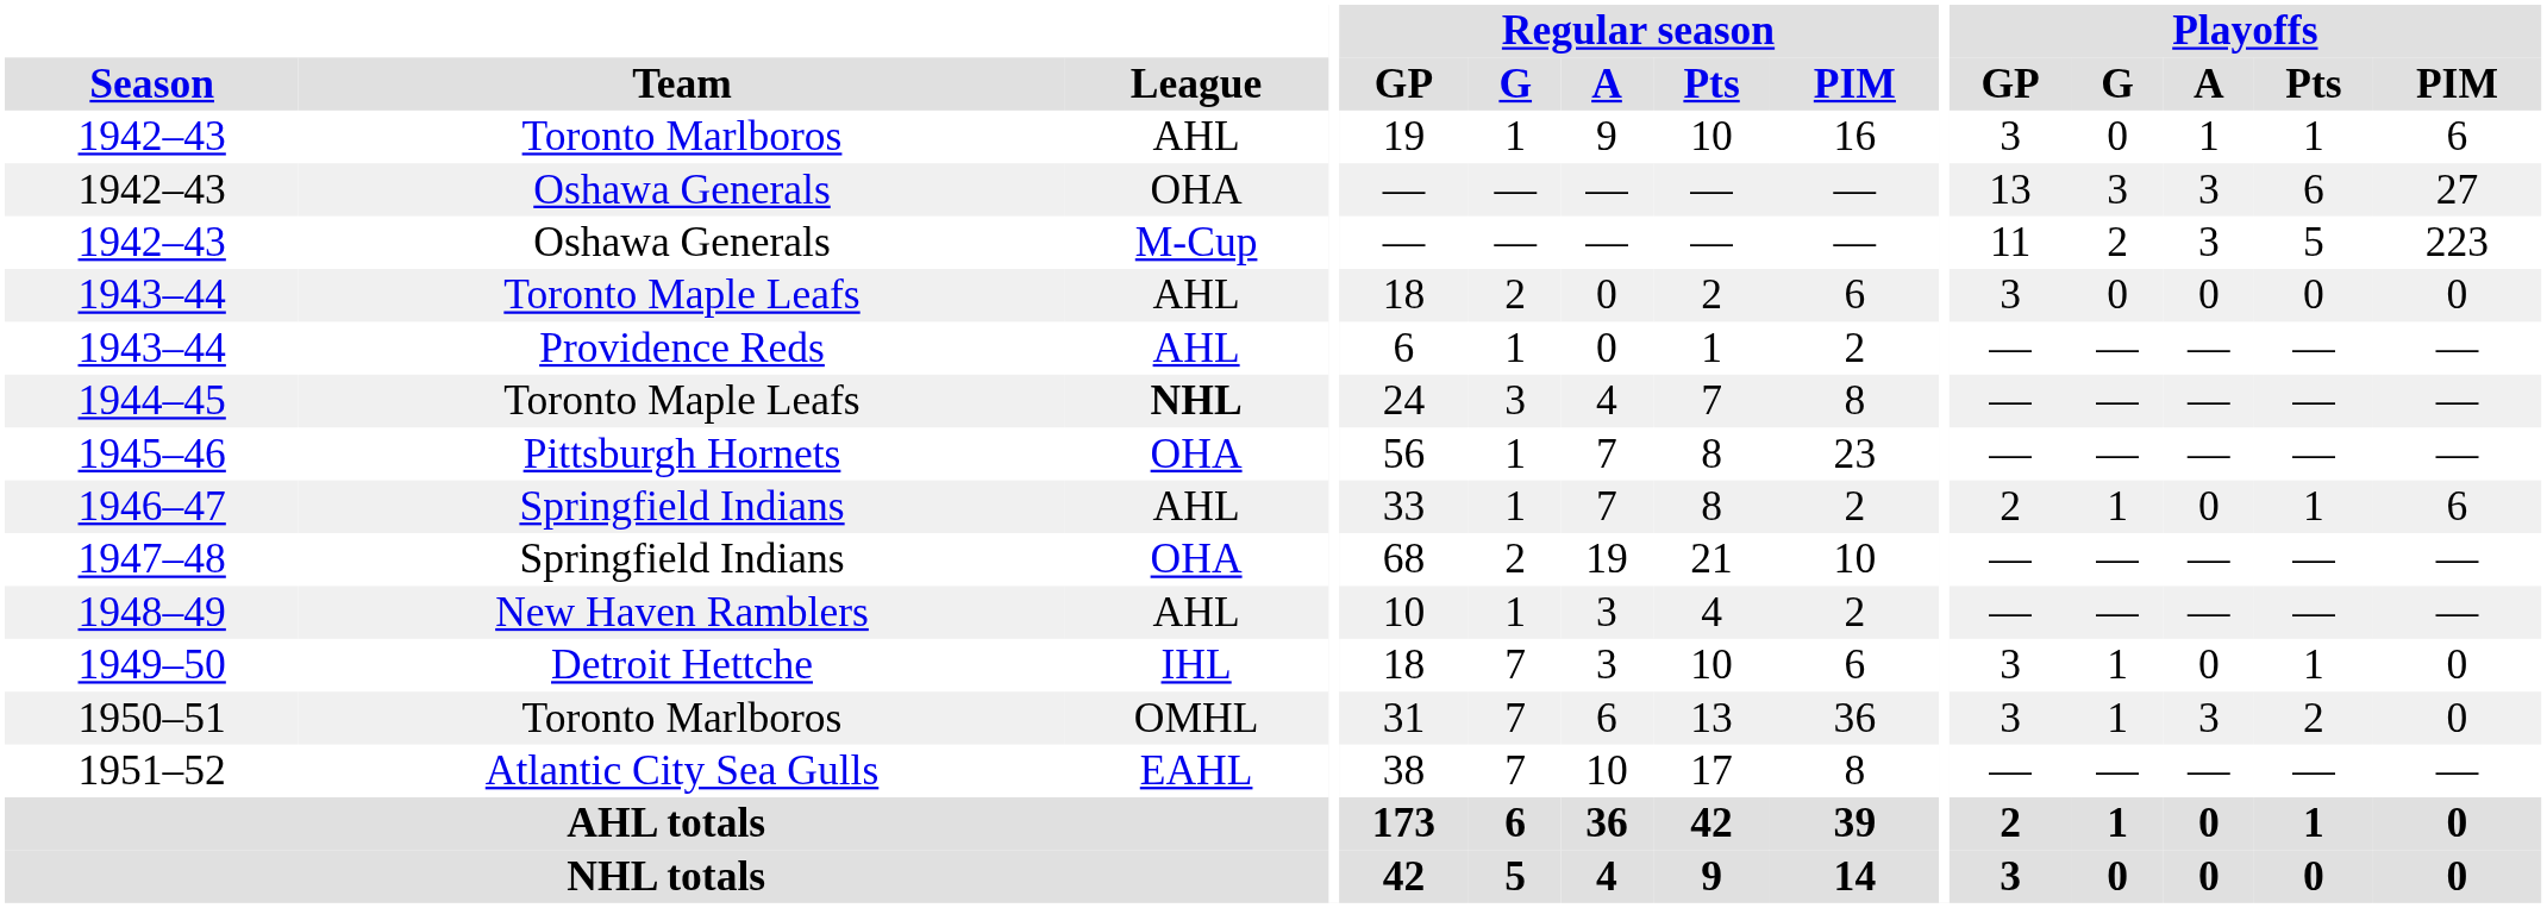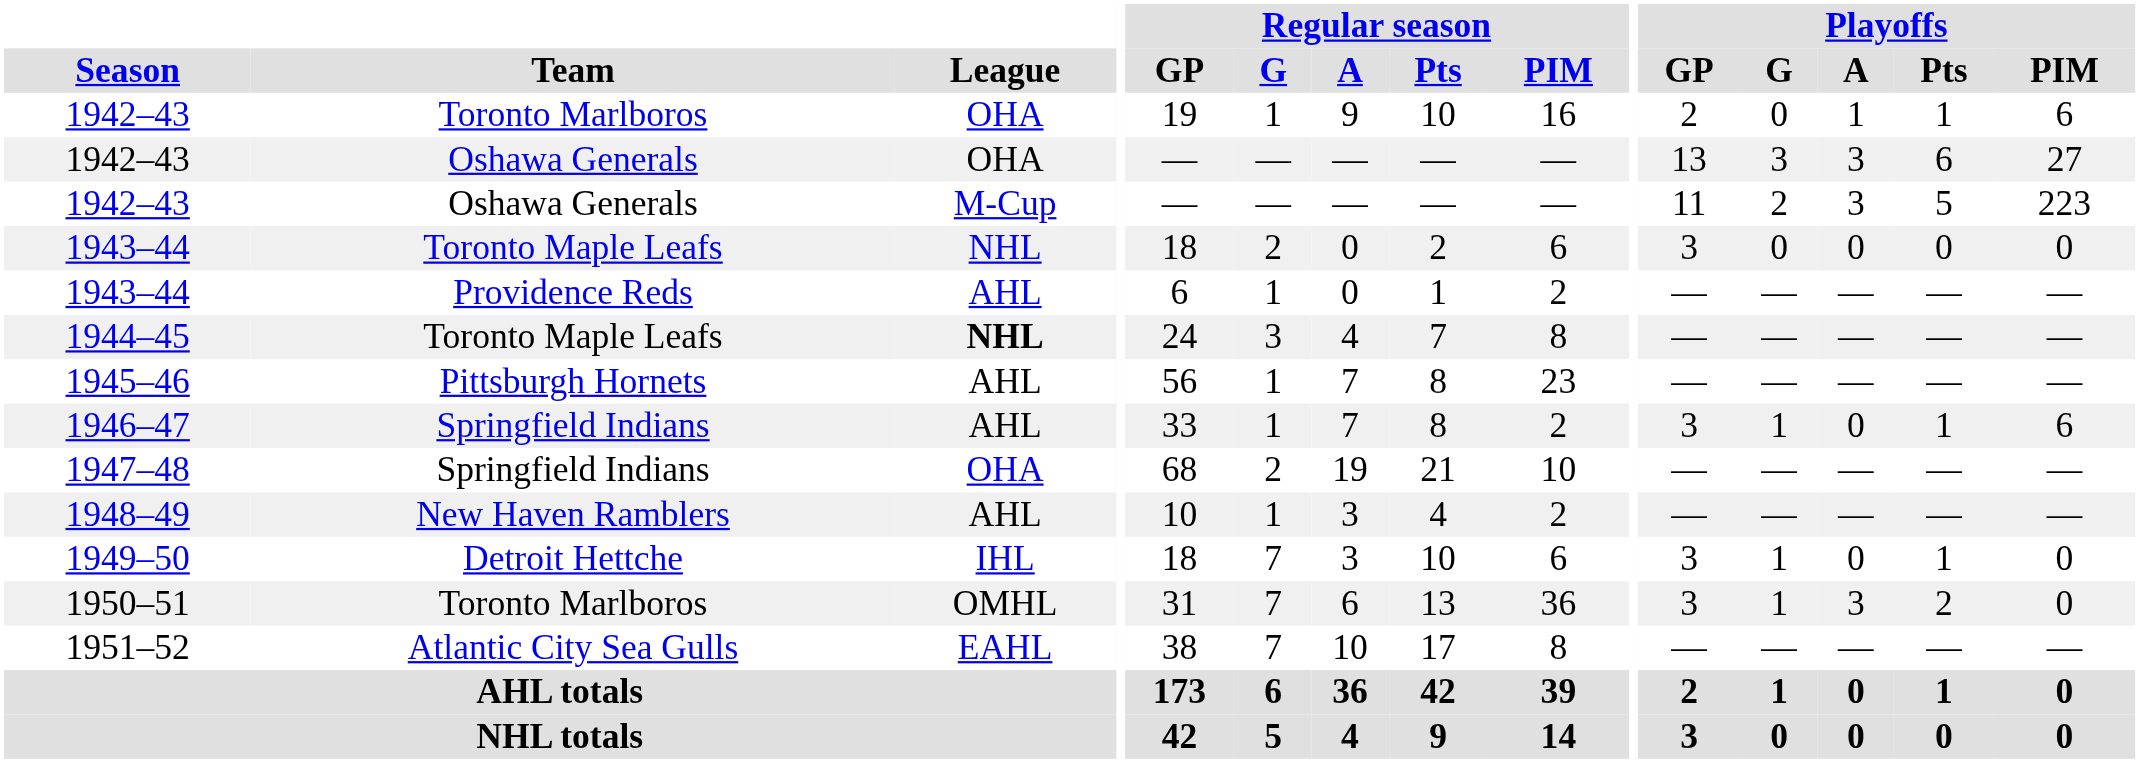1942–43 / Toronto Marlboros | League: AHL -> OHA
1942–43 / Toronto Marlboros | Playoffs / GP: 3 -> 2
1943–44 / Toronto Maple Leafs | League: AHL -> NHL
1945–46 | League: OHA -> AHL
1946–47 | Playoffs / GP: 2 -> 3
